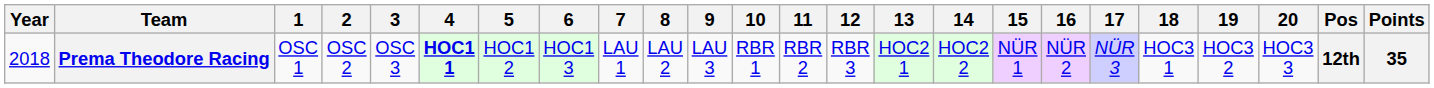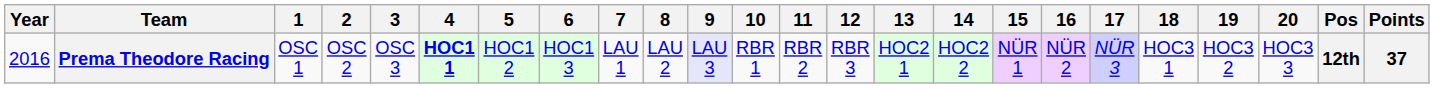Prema Theodore Racing | Year: 2018 -> 2016
Prema Theodore Racing | 9: no background -> lavender background
Prema Theodore Racing | Points: 35 -> 37
